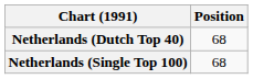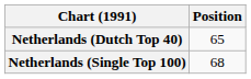Netherlands (Dutch Top 40) | Position: 68 -> 65
